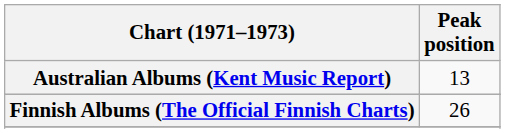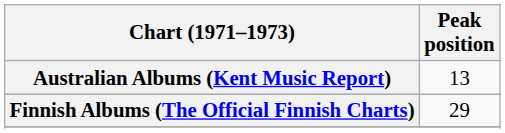Finnish Albums (The Official Finnish Charts) | Peak position: 26 -> 29
